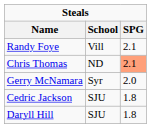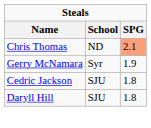- row: Randy Foye | Vill | 2.1
Gerry McNamara | SPG: 2.0 -> 1.9
